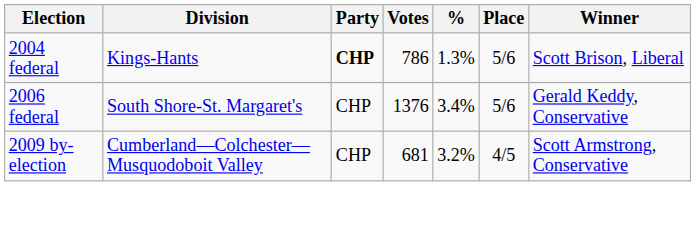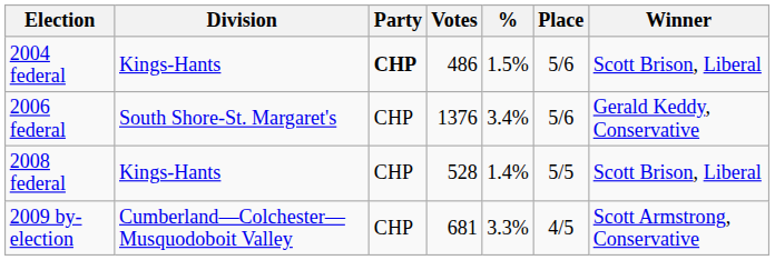2004 federal | Votes: 786 -> 486
2004 federal | %: 1.3% -> 1.5%
+ row: 2008 federal | Kings-Hants | CHP | 528 | 1.4% | 5/5 | Scott Brison, Liberal
2009 by-election | %: 3.2% -> 3.3%
